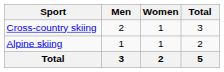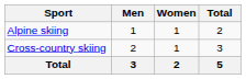rows swapped: Alpine skiing <-> Cross-country skiing
